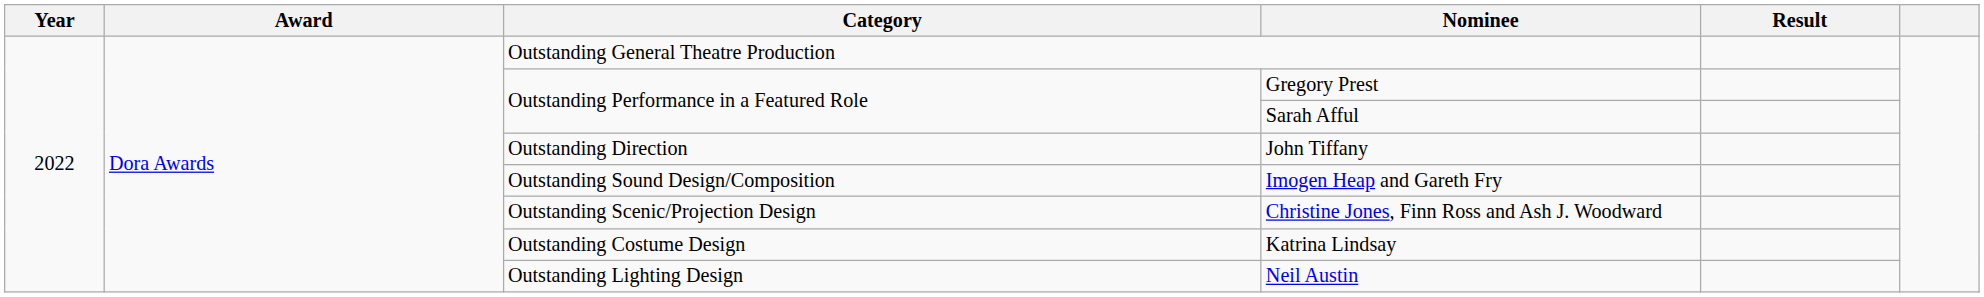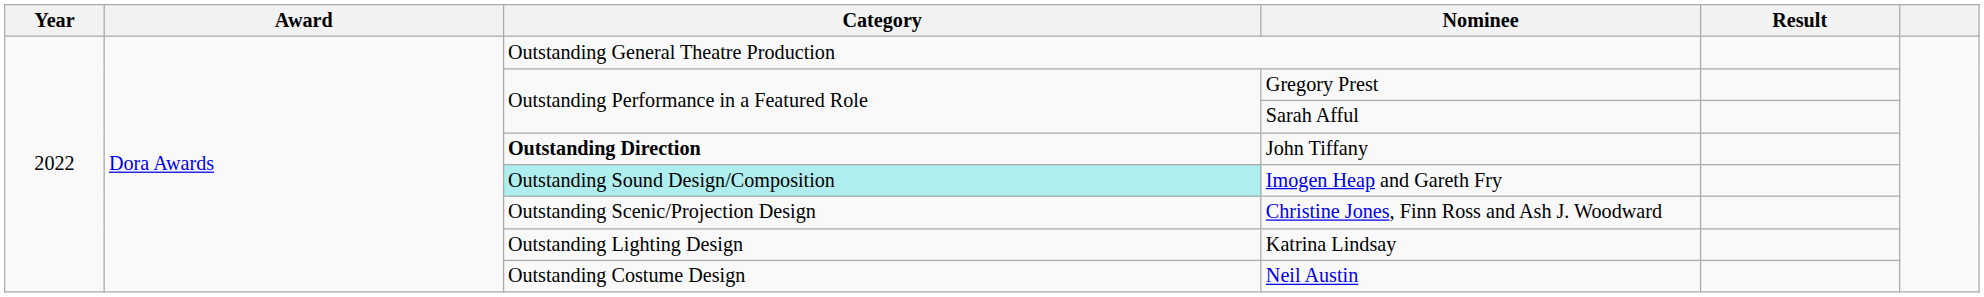John Tiffany | Category: normal -> bold
Imogen Heap and Gareth Fry | Category: no background -> paleturquoise background
Katrina Lindsay | Category: Outstanding Costume Design -> Outstanding Lighting Design
Neil Austin | Category: Outstanding Lighting Design -> Outstanding Costume Design
